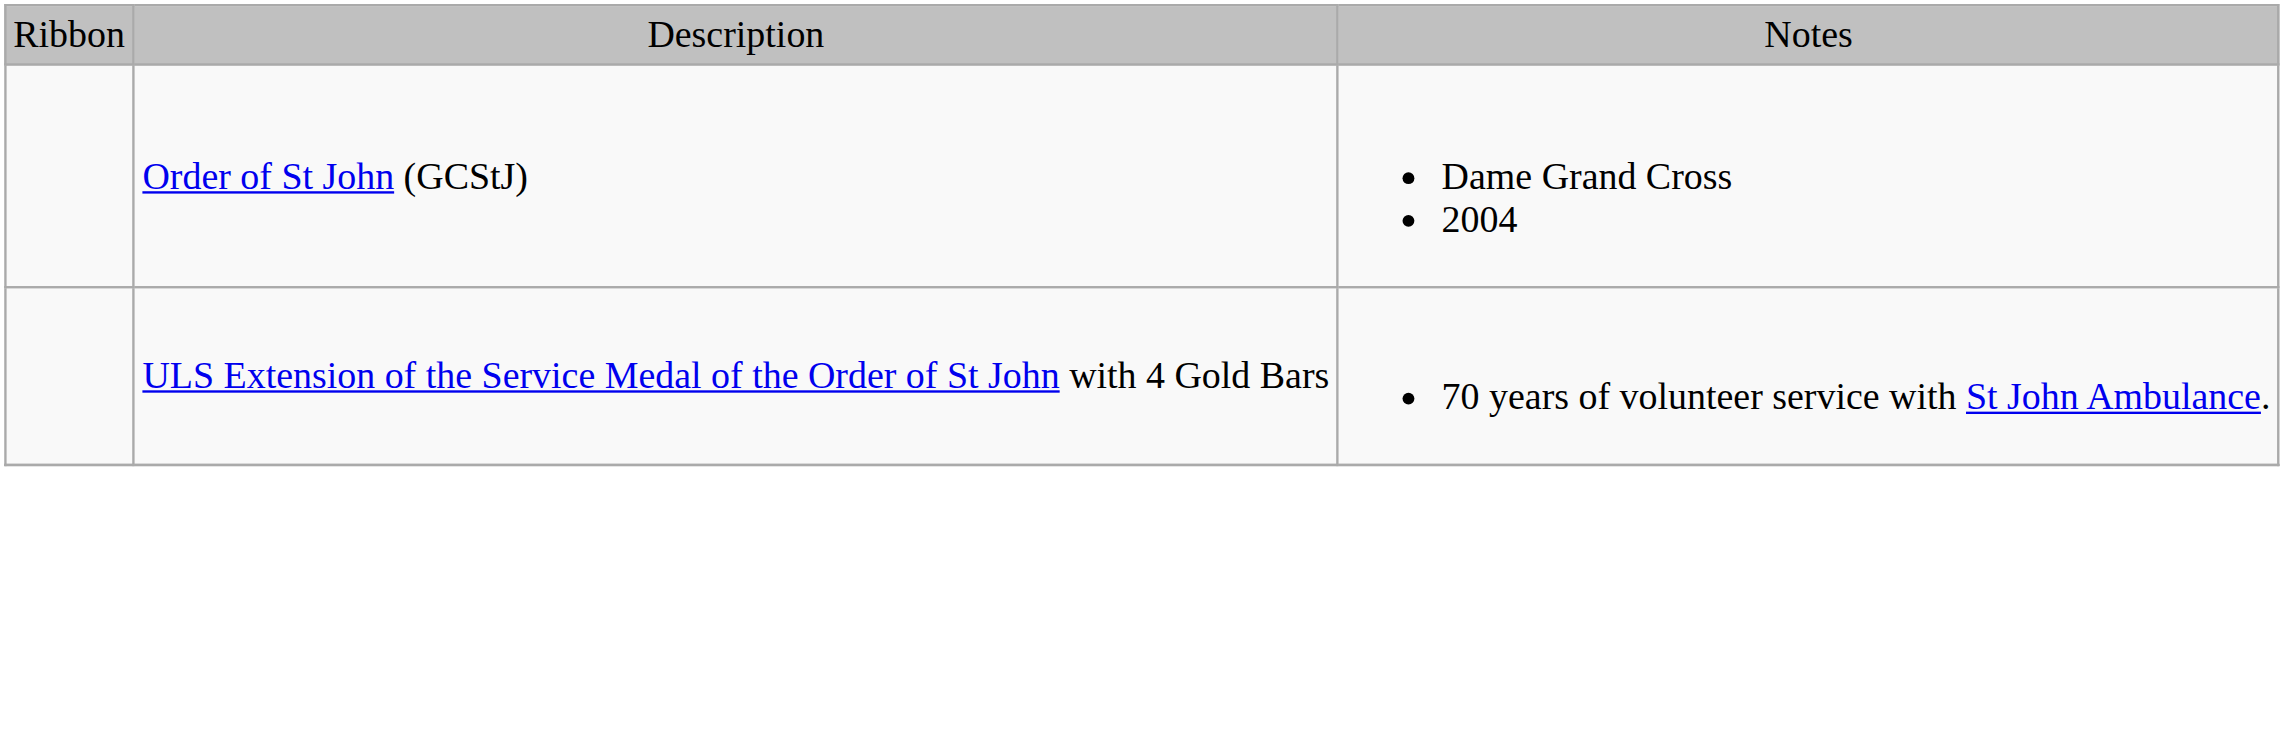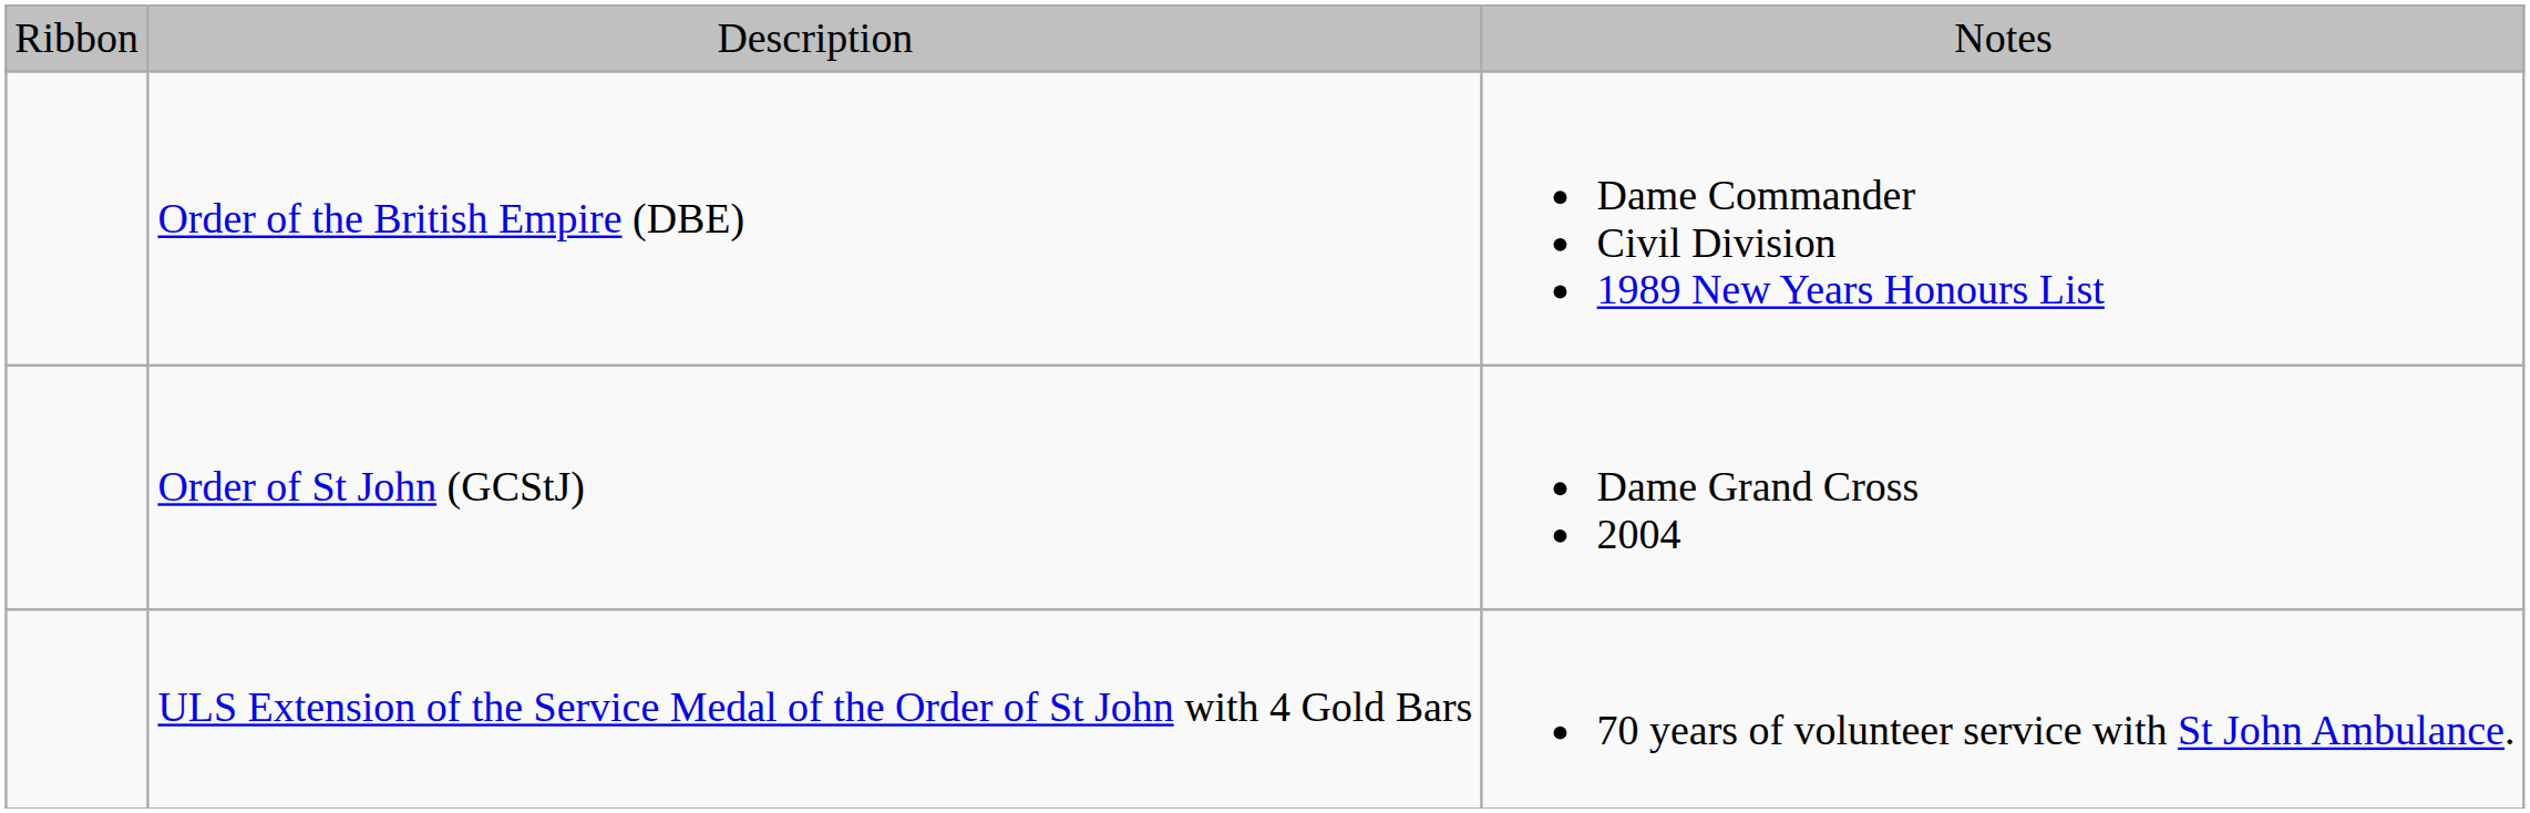+ row: Order of the British Empire (DBE) | Dame Commander Civil Division 1989 New Years Honours List
